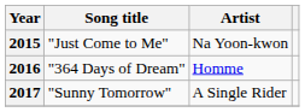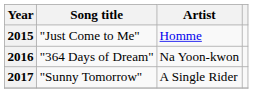2015 | Artist: Na Yoon-kwon -> Homme
2016 | Artist: Homme -> Na Yoon-kwon
